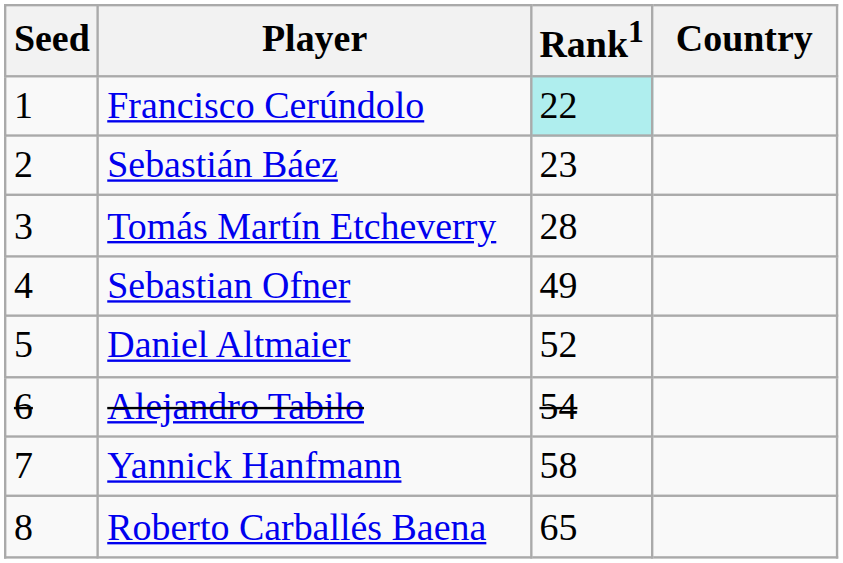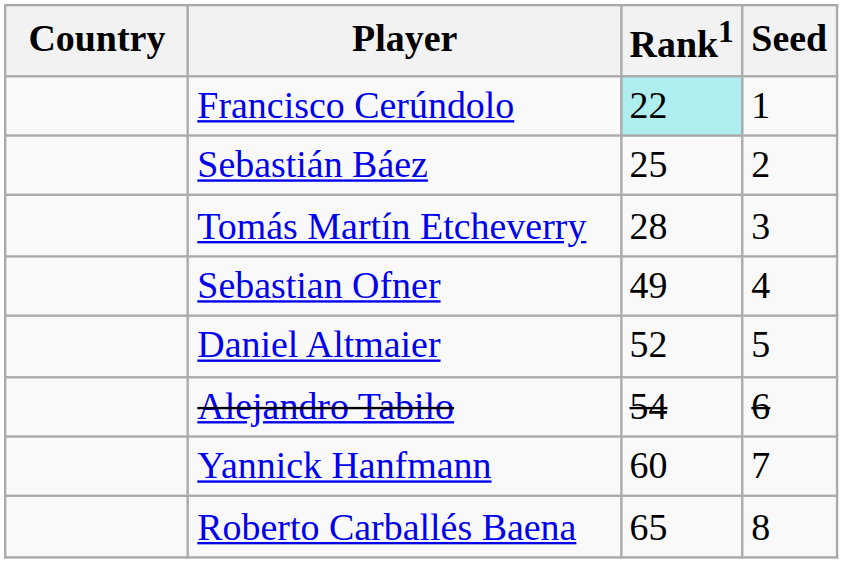columns swapped: Country <-> Seed
Sebastián Báez | Rank1: 23 -> 25
Yannick Hanfmann | Rank1: 58 -> 60
